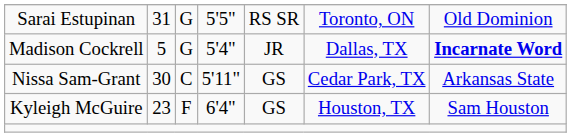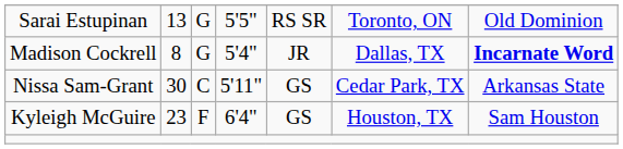Sarai Estupinan | column 2: 31 -> 13
Madison Cockrell | column 2: 5 -> 8
